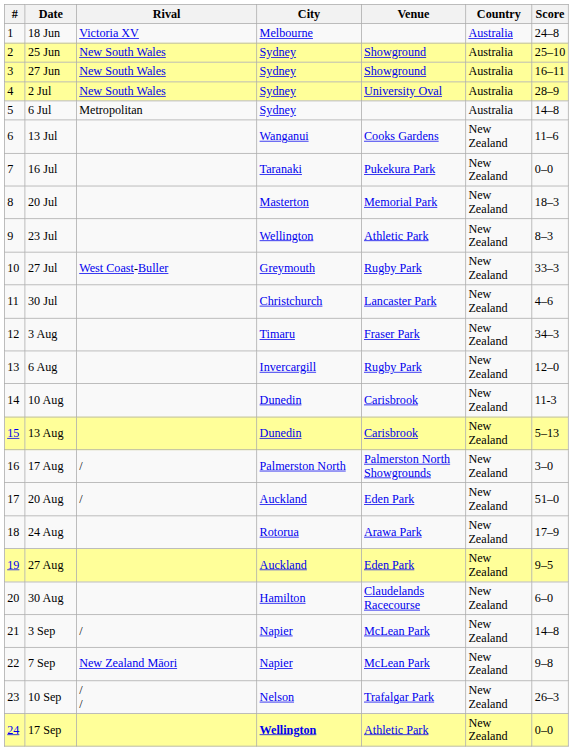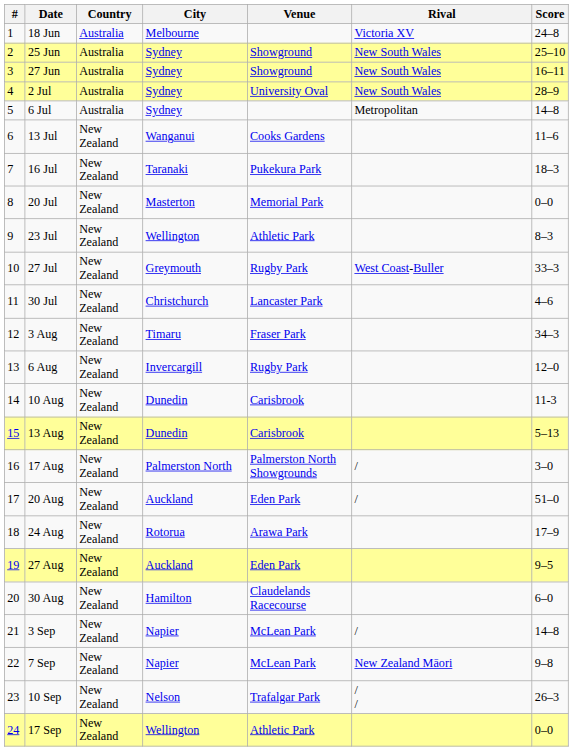columns swapped: Rival <-> Country
16 Jul | Score: 0–0 -> 18–3
20 Jul | Score: 18–3 -> 0–0
17 Sep | City: bold -> normal
